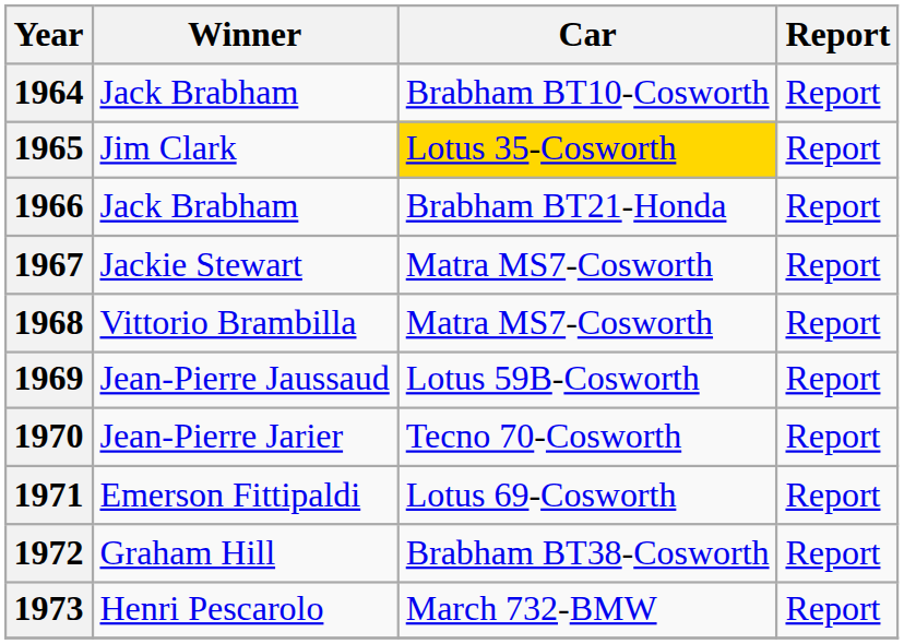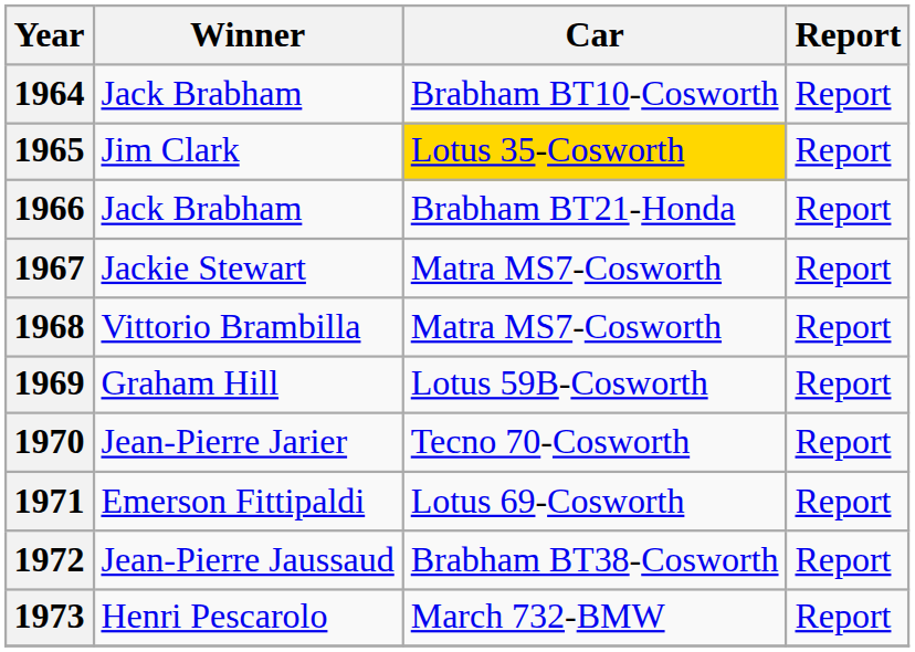1969 | Winner: Jean-Pierre Jaussaud -> Graham Hill
1972 | Winner: Graham Hill -> Jean-Pierre Jaussaud
